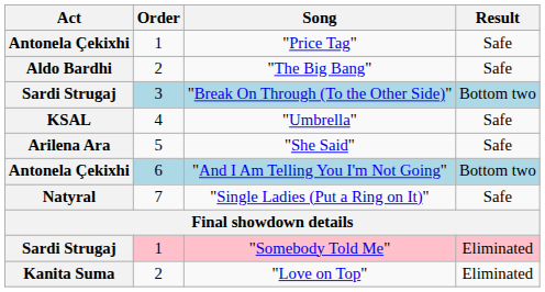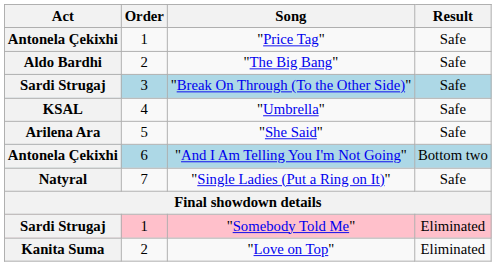"Break On Through (To the Other Side)" | Result: Bottom two -> Safe
